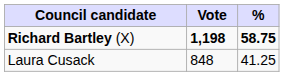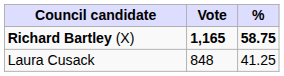Richard Bartley (X) | Vote: 1,198 -> 1,165
